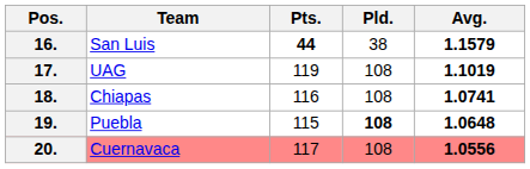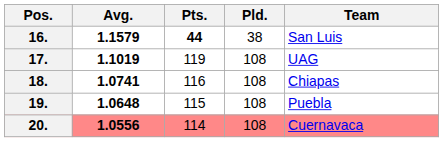columns swapped: Team <-> Avg.
19. | Pld.: bold -> normal
20. | Pts.: 117 -> 114
